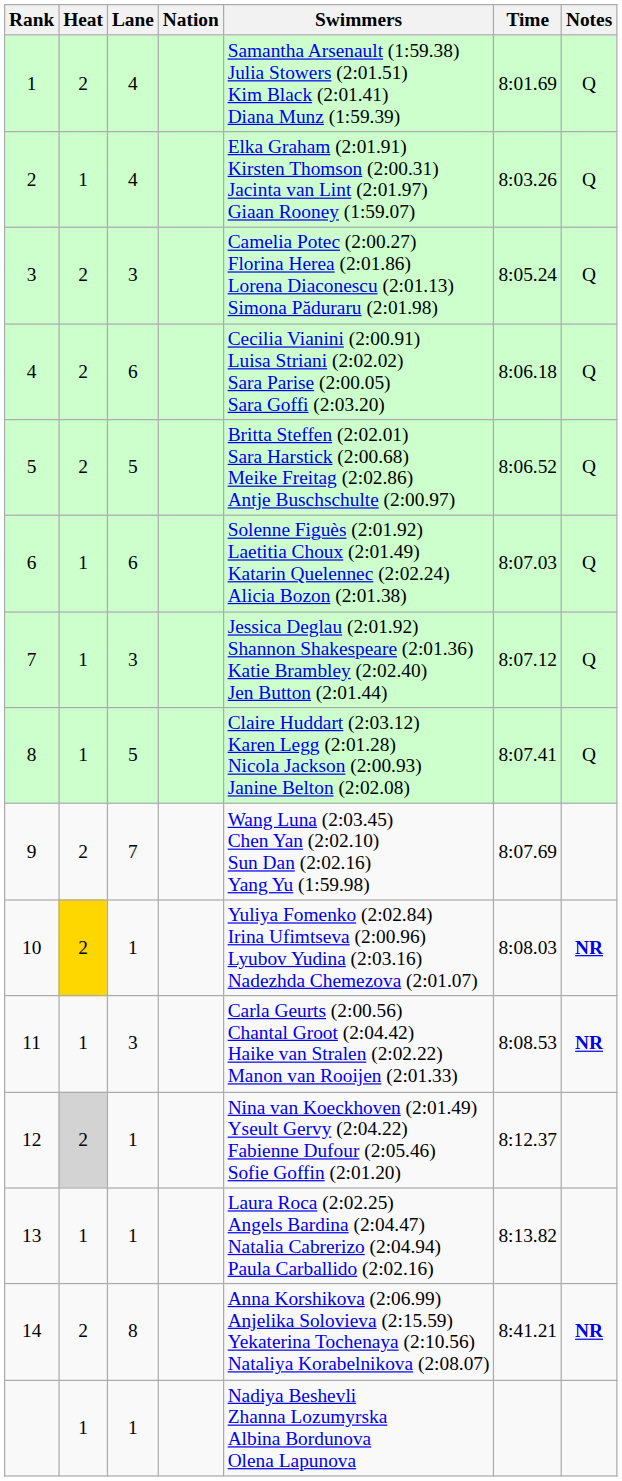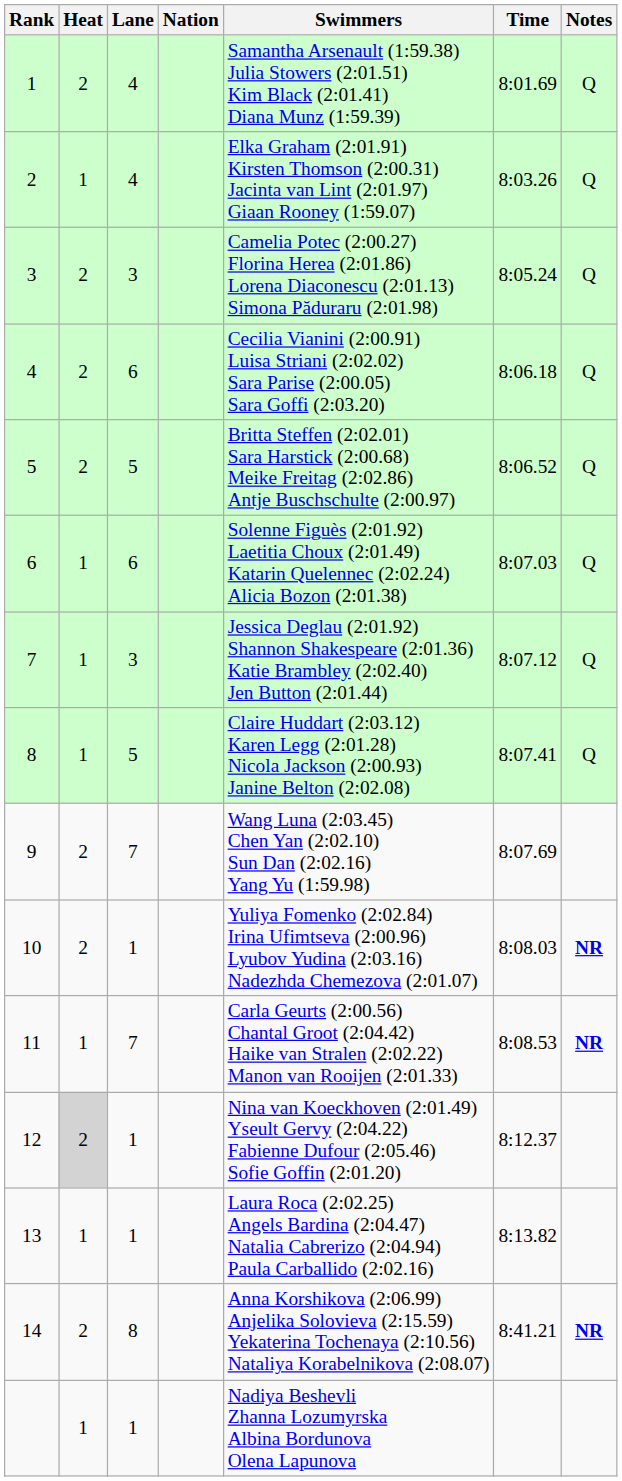10 | Heat: gold background -> no background
11 | Lane: 3 -> 7
